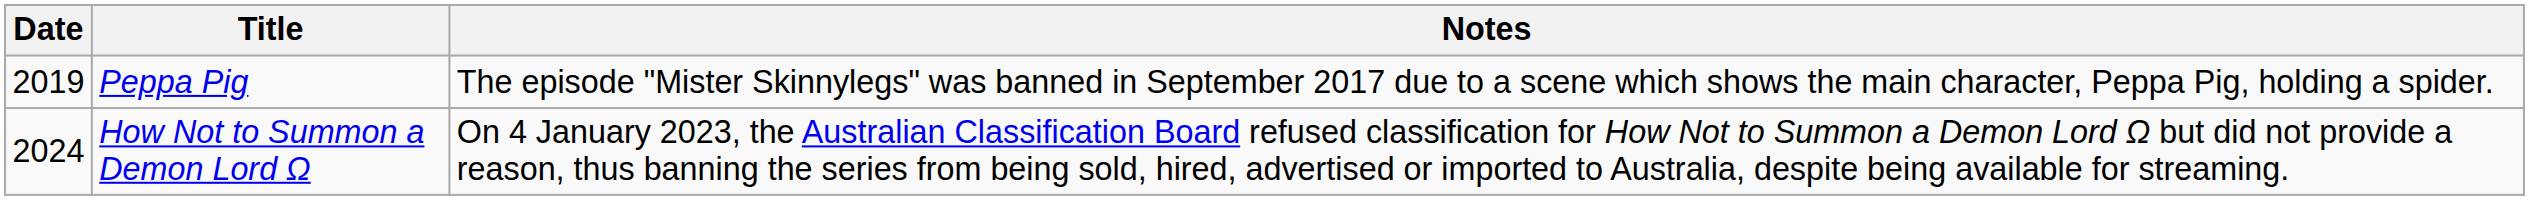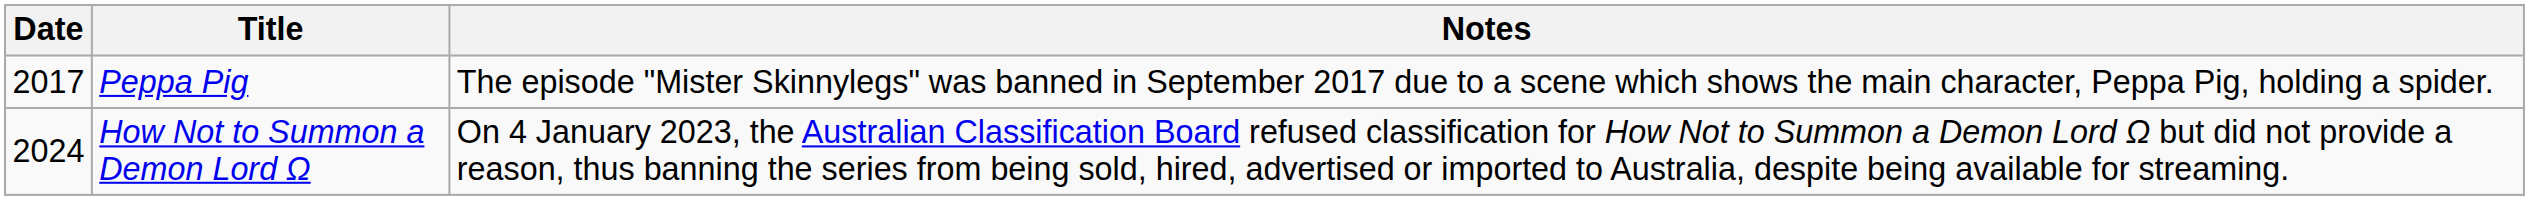Peppa Pig | Date: 2019 -> 2017
